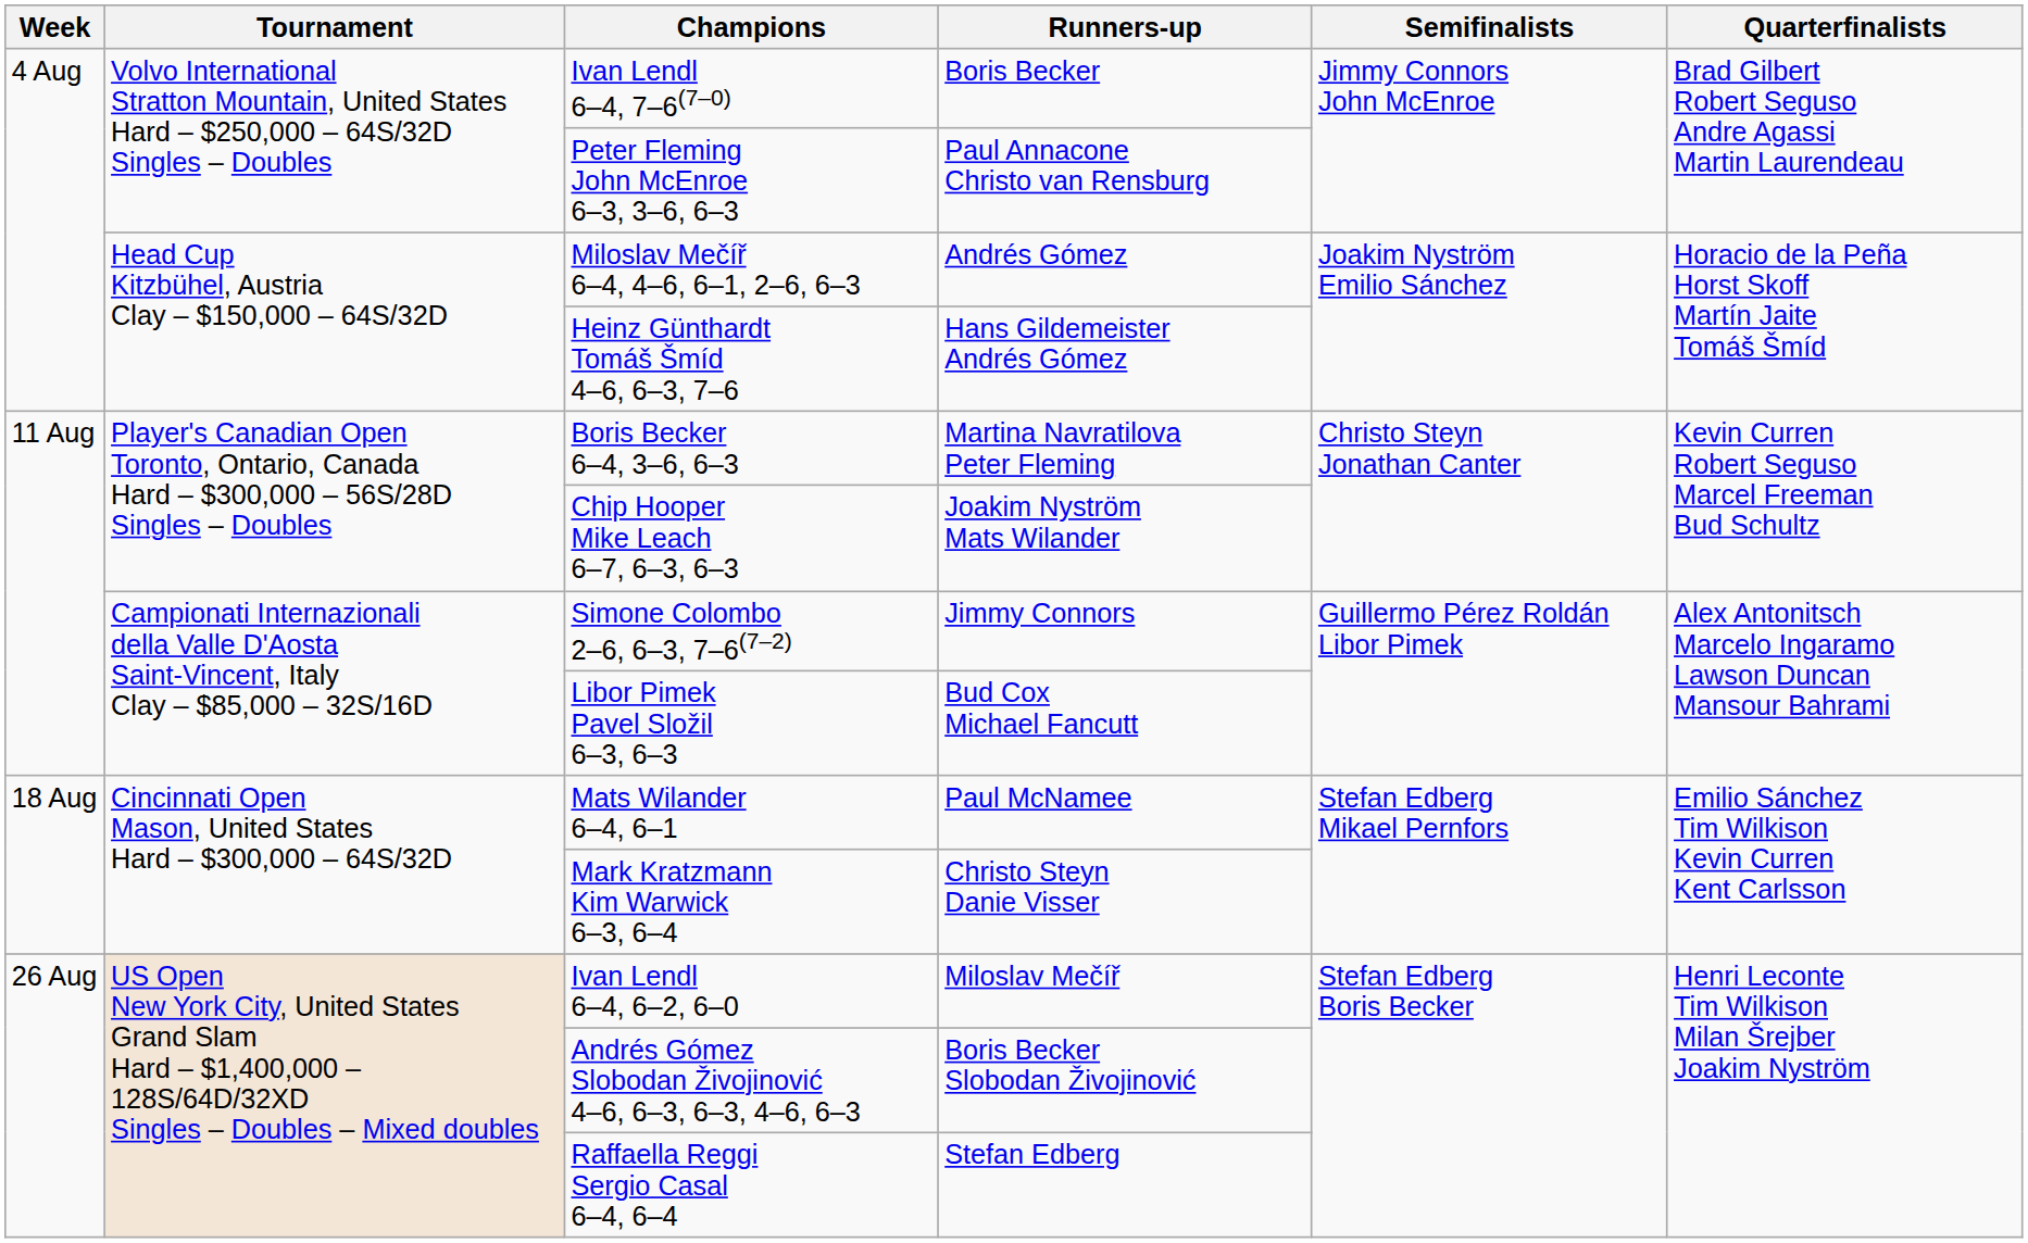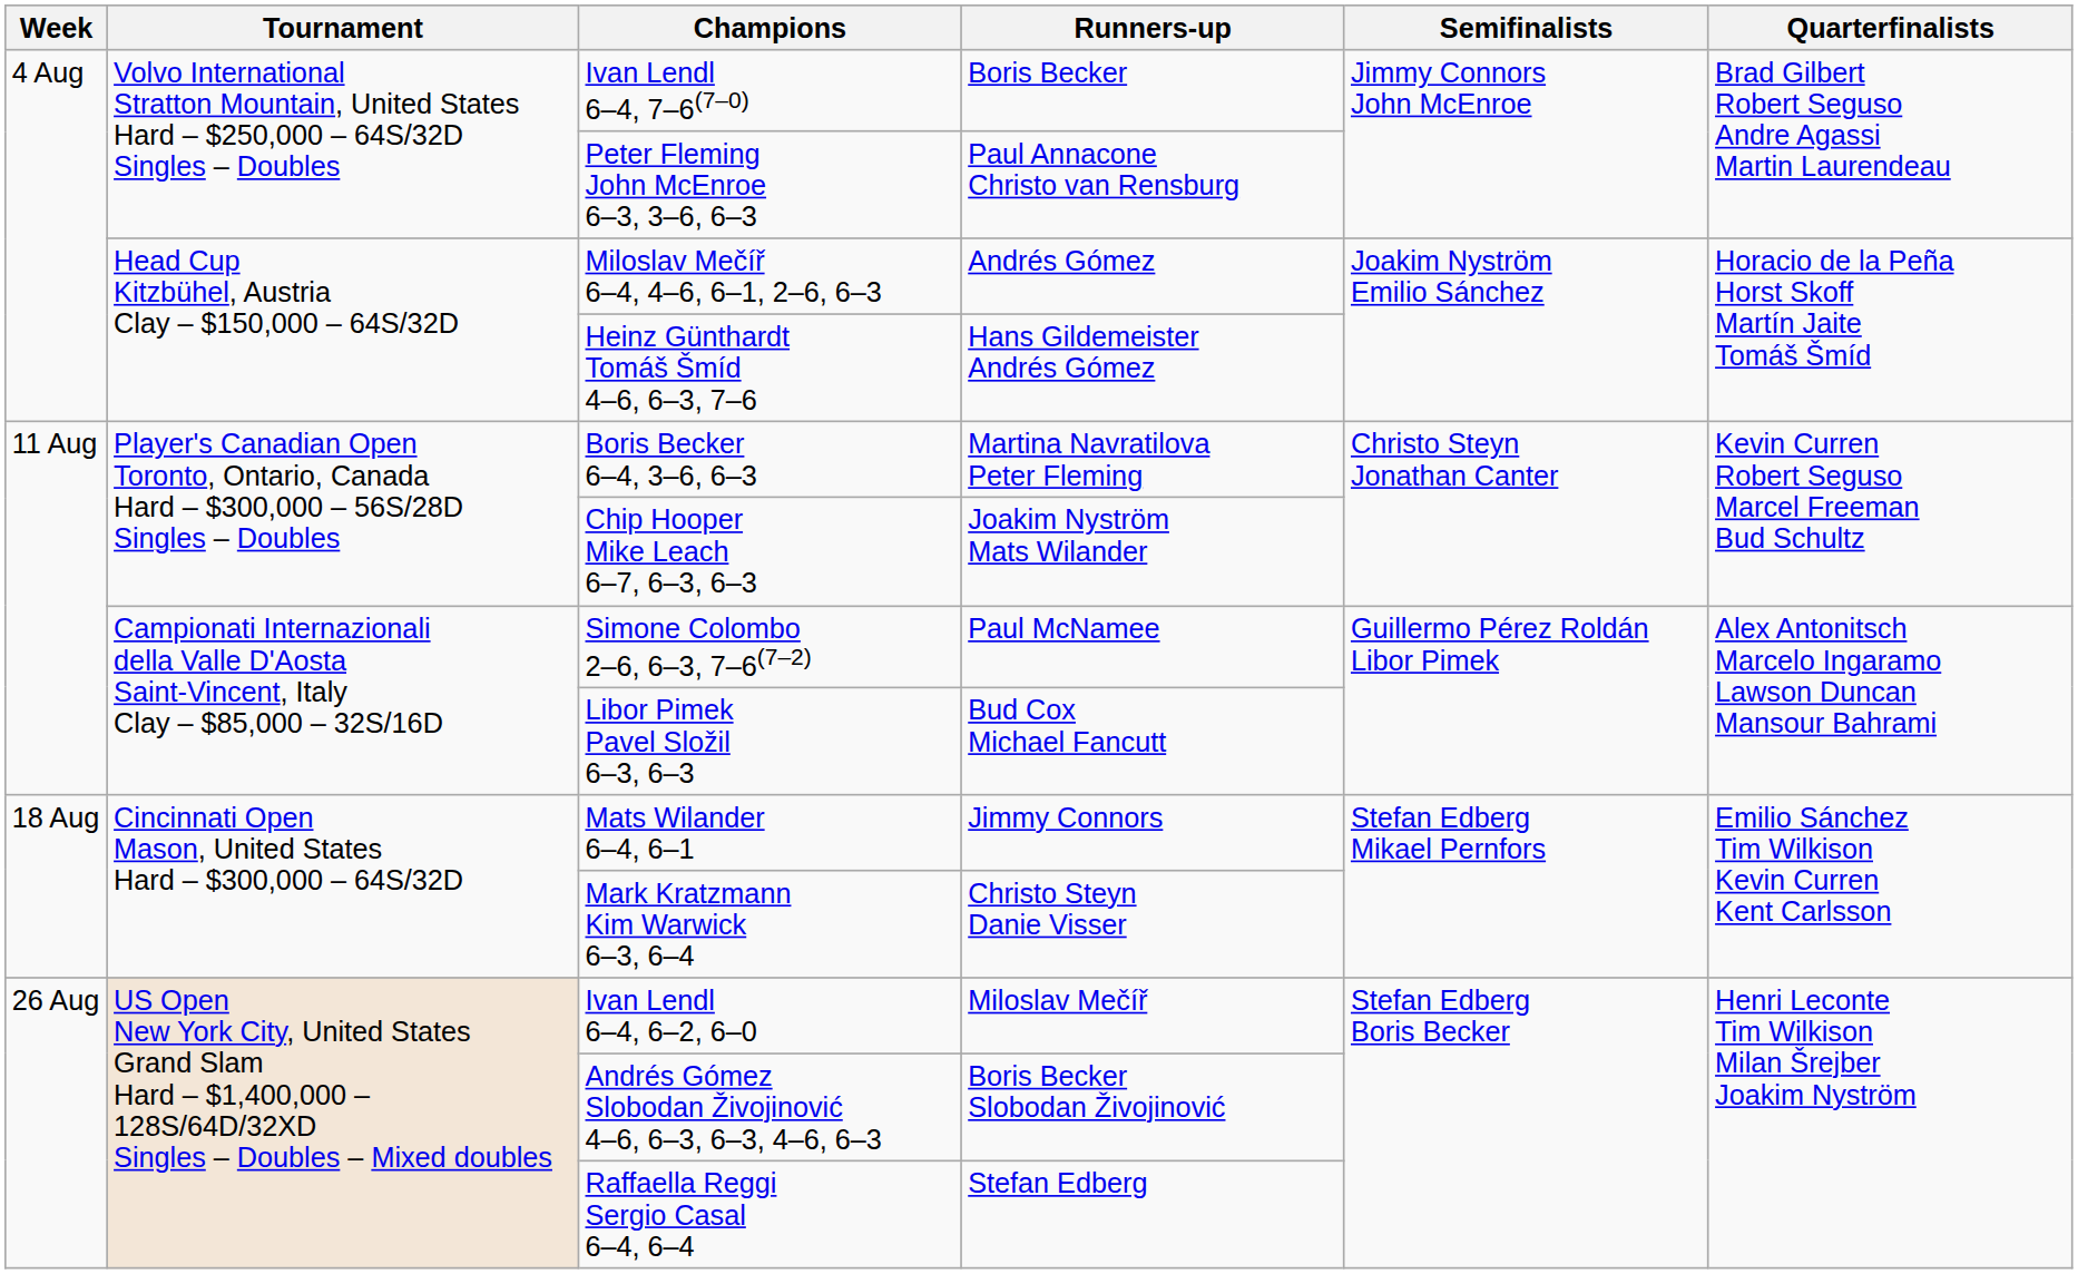Simone Colombo 2–6, 6–3, 7–6(7–2) | Runners-up: Jimmy Connors -> Paul McNamee
Mats Wilander 6–4, 6–1 | Runners-up: Paul McNamee -> Jimmy Connors
